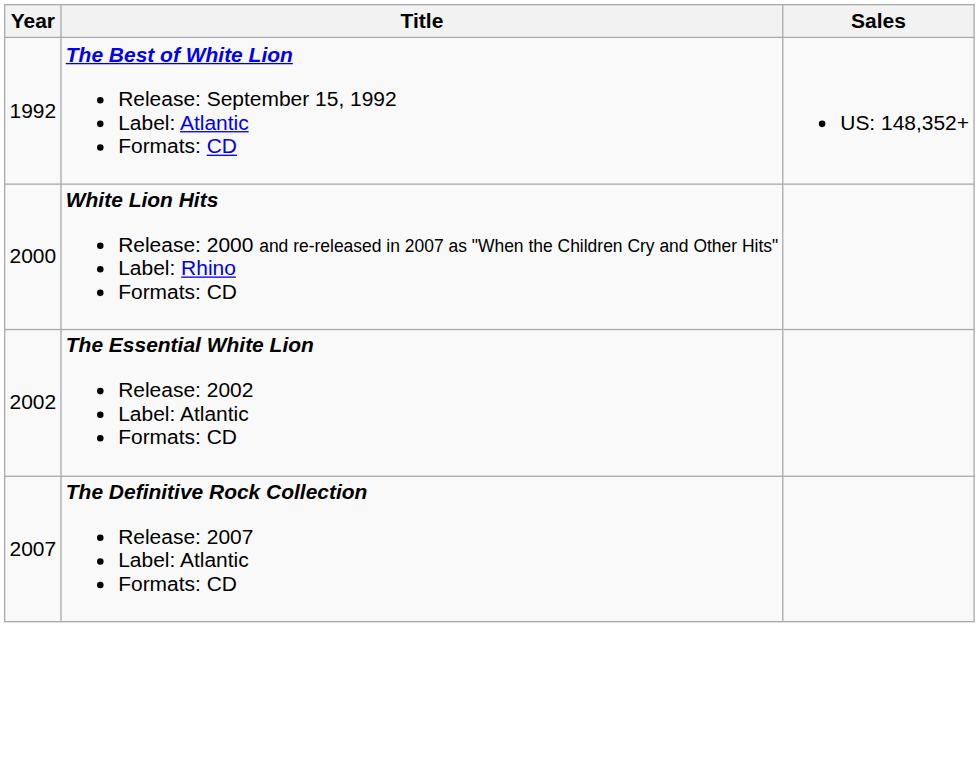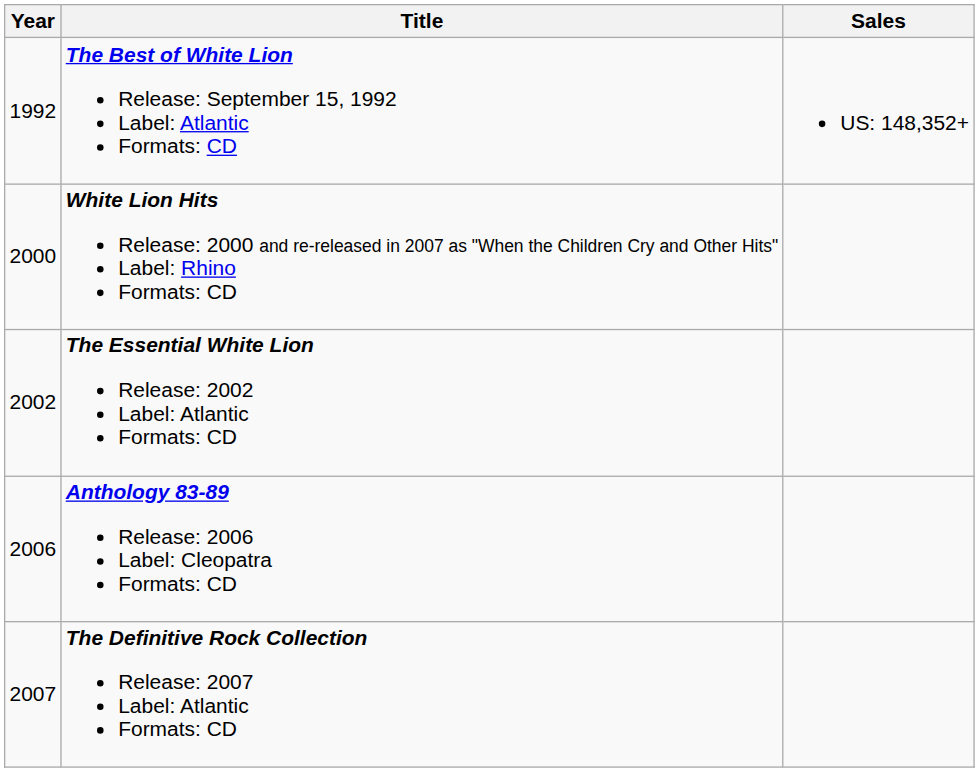+ row: 2006 | Anthology 83-89 Release: 2006 Label: Cleopatra Formats: CD
